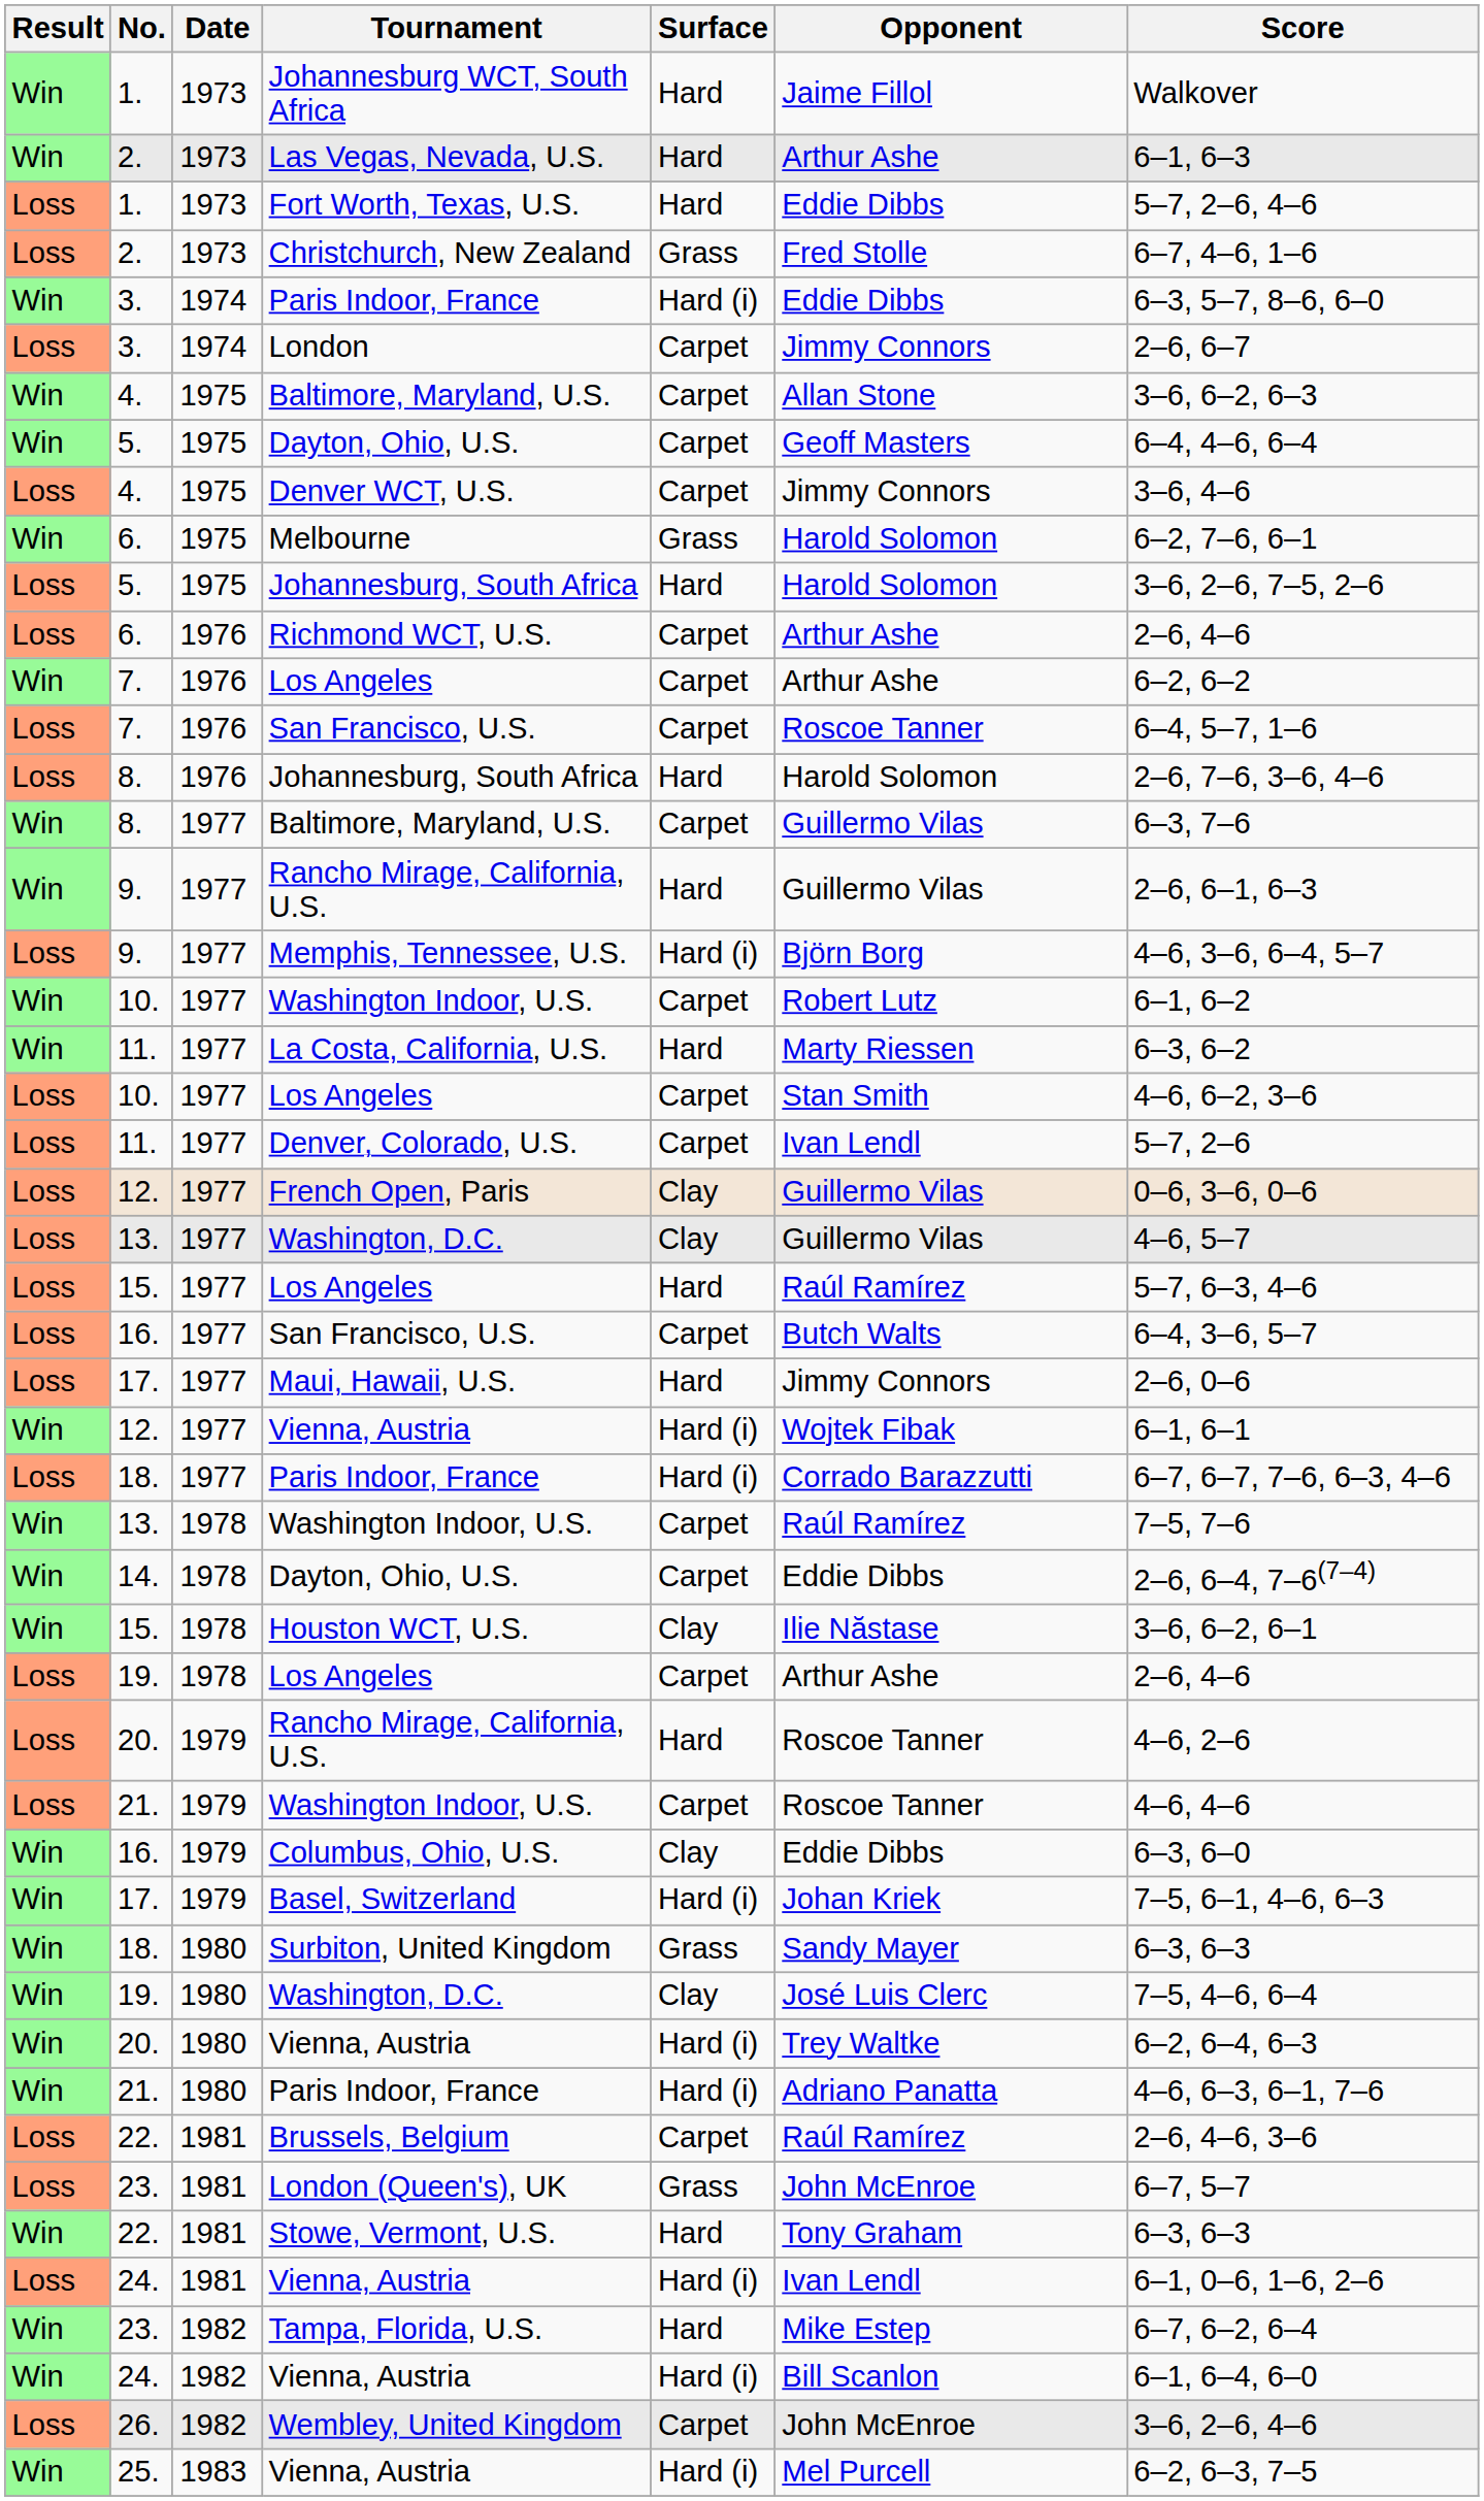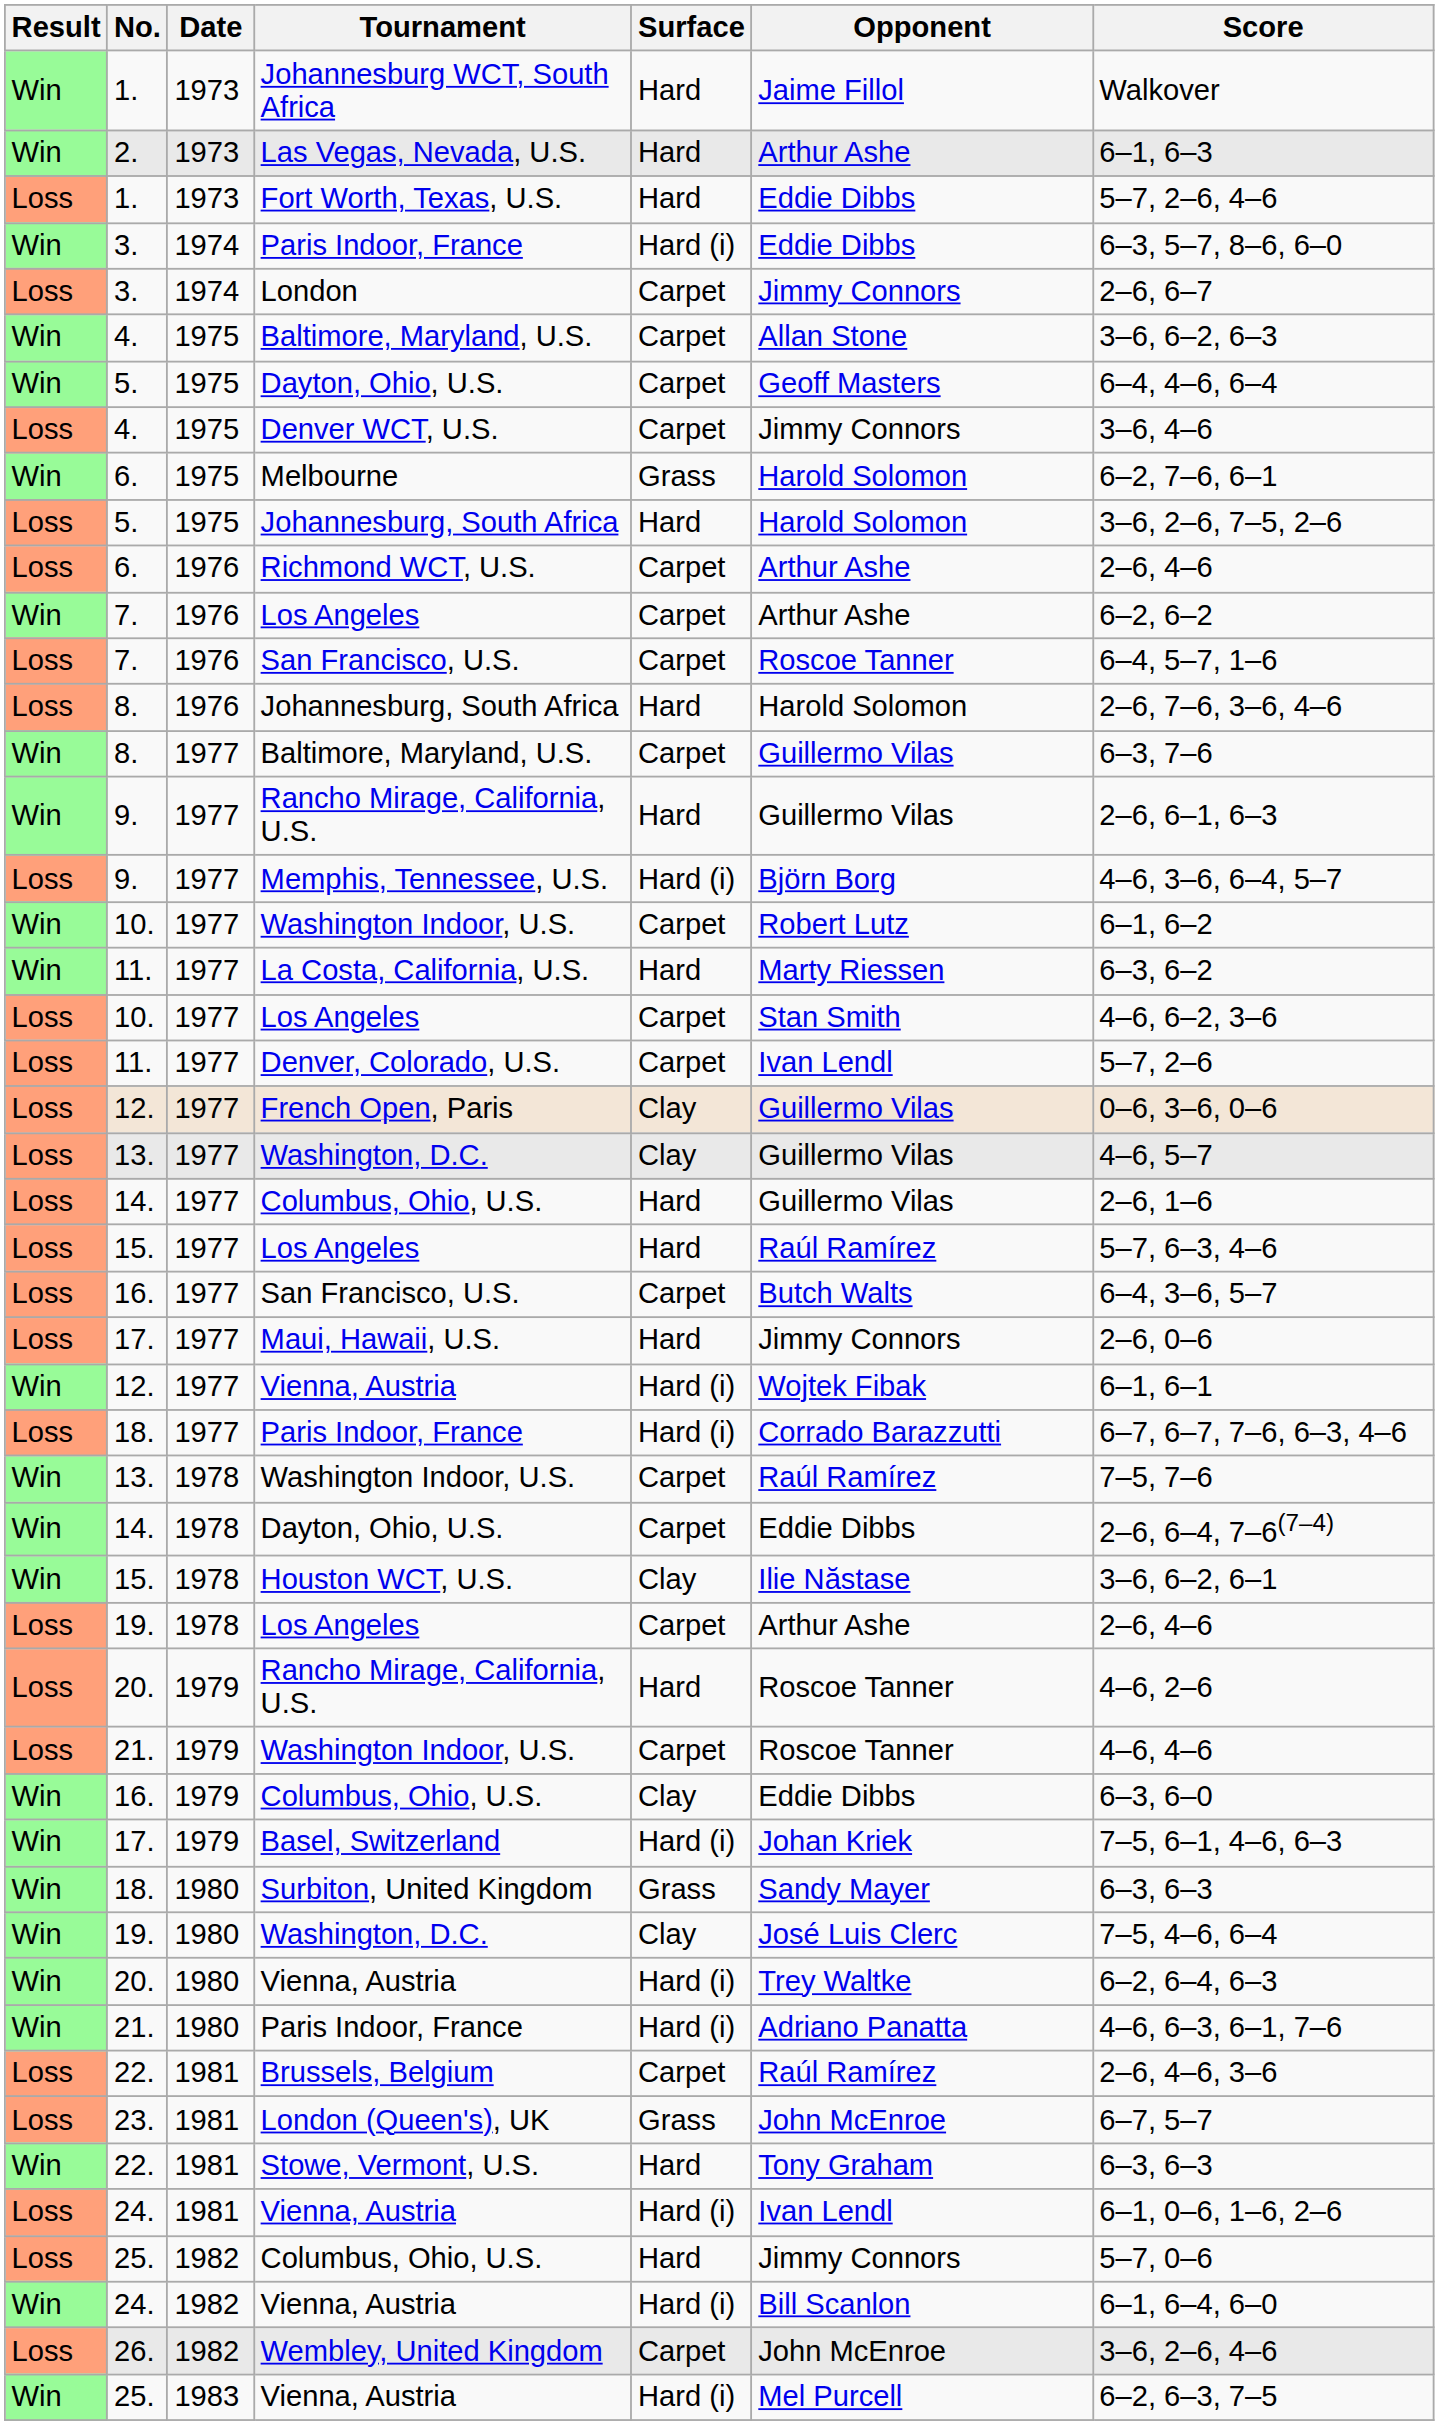- row: Loss | 2. | 1973 | Christchurch, New Zealand | Grass | Fred Stolle | 6–7, 4–6, 1–6
+ row: Loss | 14. | 1977 | Columbus, Ohio, U.S. | Hard | Guillermo Vilas | 2–6, 1–6
- row: Win | 23. | 1982 | Tampa, Florida, U.S. | Hard | Mike Estep | 6–7, 6–2, 6–4
+ row: Loss | 25. | 1982 | Columbus, Ohio, U.S. | Hard | Jimmy Connors | 5–7, 0–6
